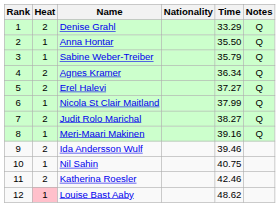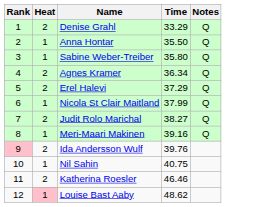- column: Nationality
Sabine Weber-Treiber | Time: 35.79 -> 35.80
Erel Halevi | Time: 37.27 -> 37.29
Ida Andersson Wulf | Rank: no background -> pink background
Ida Andersson Wulf | Time: 39.46 -> 39.76
Katherina Roesler | Time: 42.46 -> 46.46
